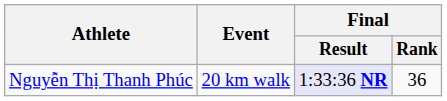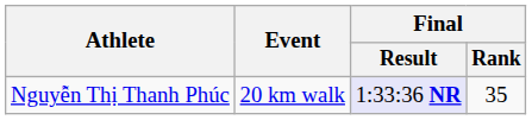Nguyễn Thị Thanh Phúc | Final / Rank: 36 -> 35
